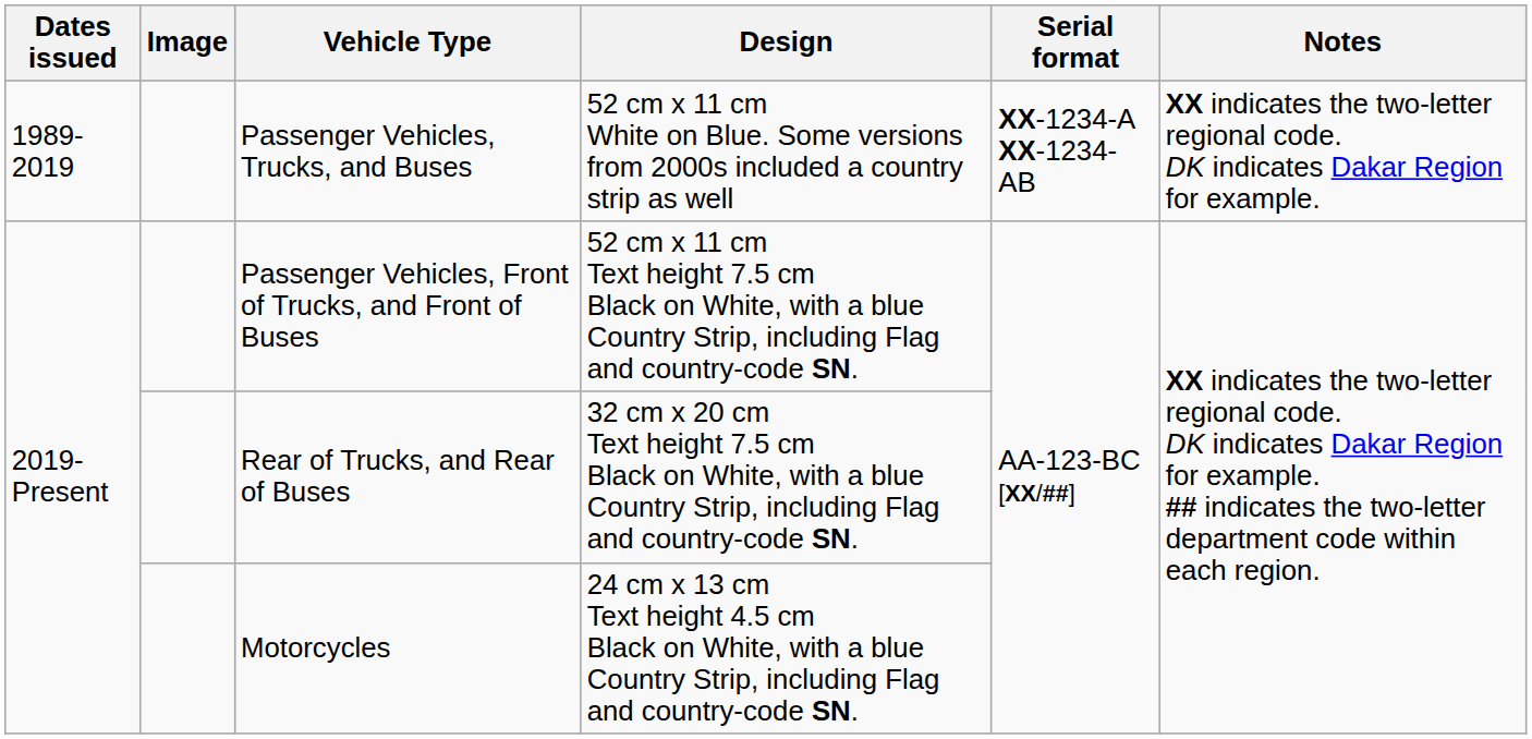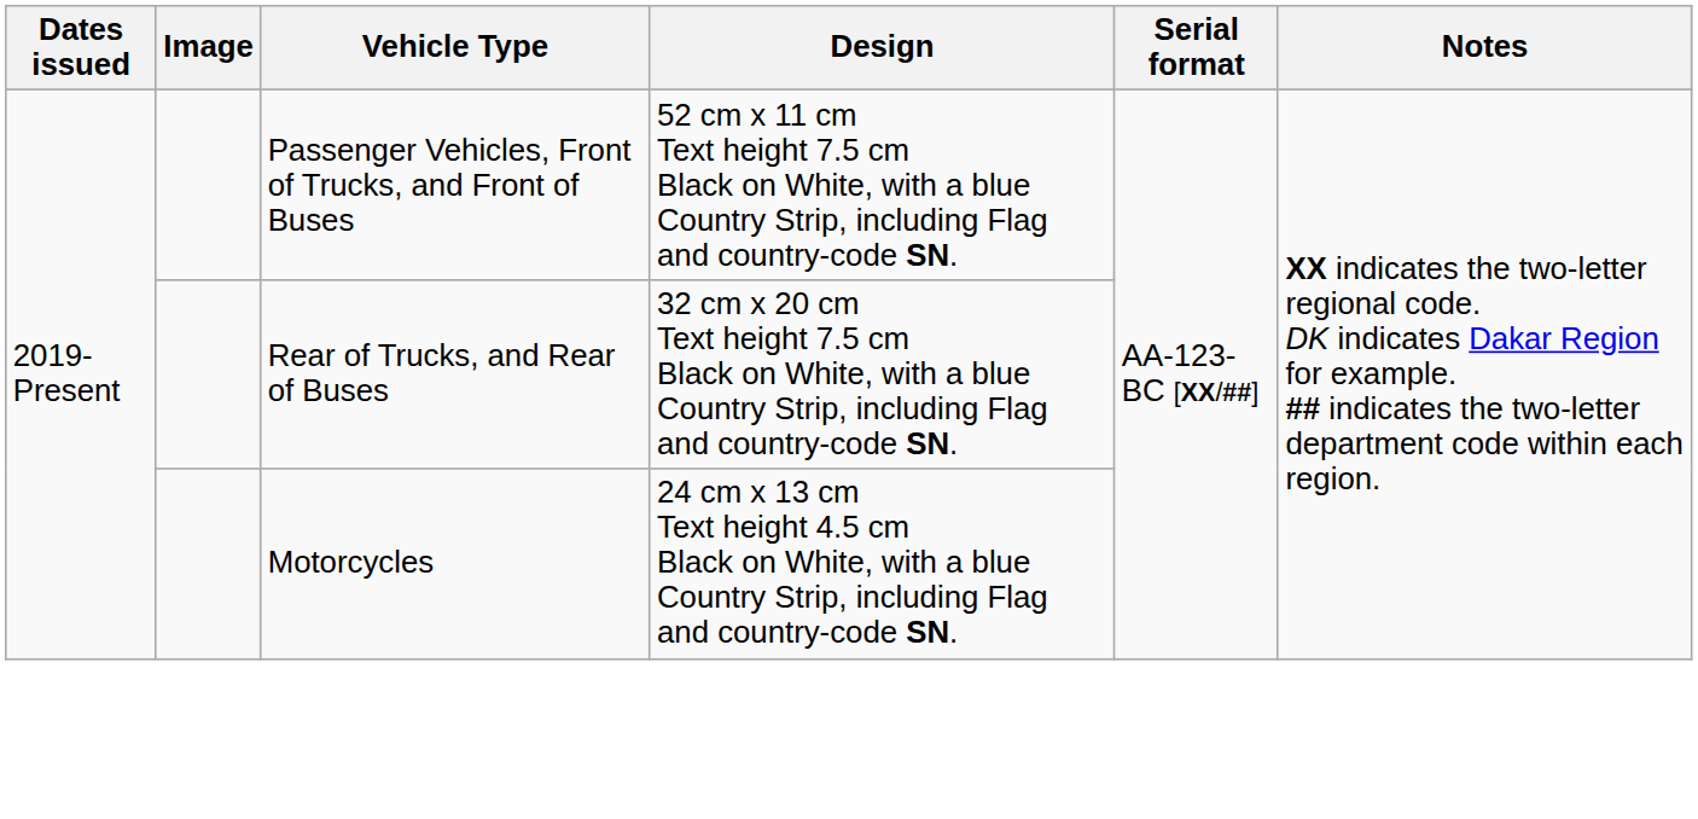- row: 1989-2019 | Passenger Vehicles, Trucks, and Buses | 52 cm x 11 cm White on Blue. Some versions from 2000s included a country strip as well | XX-1234-A XX-1234-AB | XX indicates the two-letter regional code. DK indicates Dakar Region for example.
